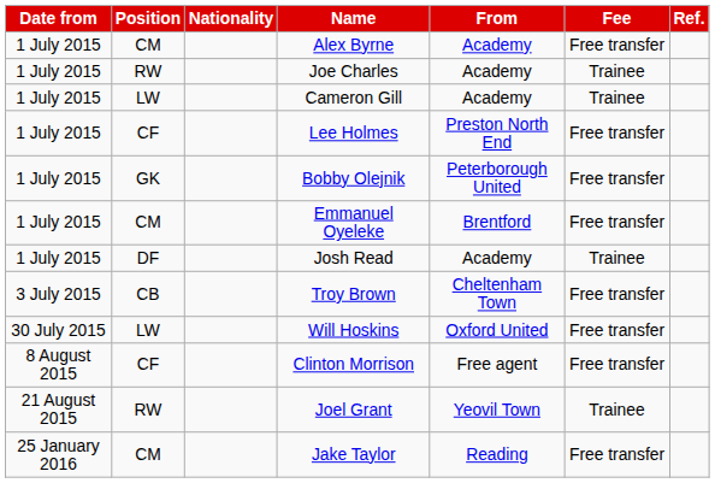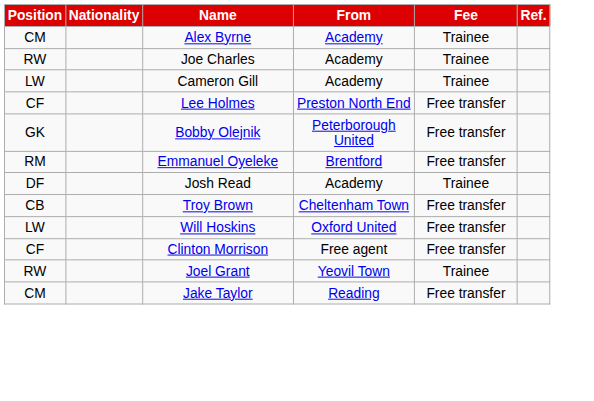- column: Date from | 1 July 2015 | 1 July 2015 | 1 July 2015 | 1 July 2015 | 1 July 2015 | 1 July 2015 | 1 July 2015 | 3 July 2015 | 30 July 2015 | 8 August 2015 | 21 August 2015 | 25 January 2016
Alex Byrne | Fee: Free transfer -> Trainee
Emmanuel Oyeleke | Position: CM -> RM
